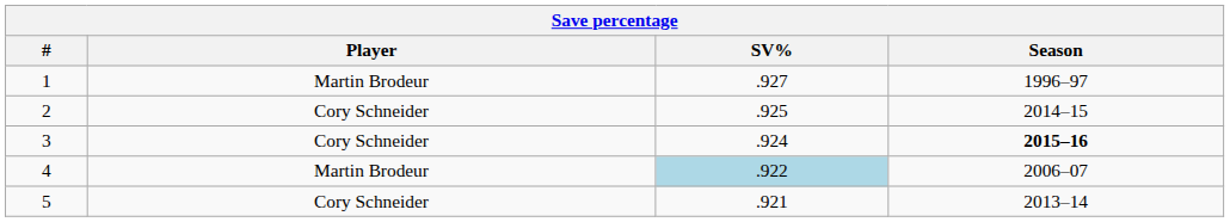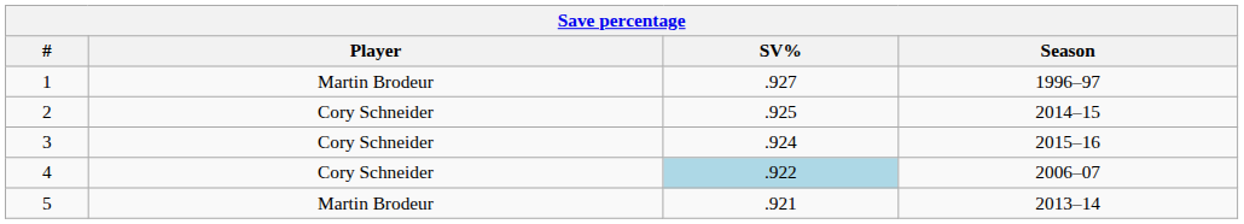3 | Season: bold -> normal
4 | Player: Martin Brodeur -> Cory Schneider
5 | Player: Cory Schneider -> Martin Brodeur
